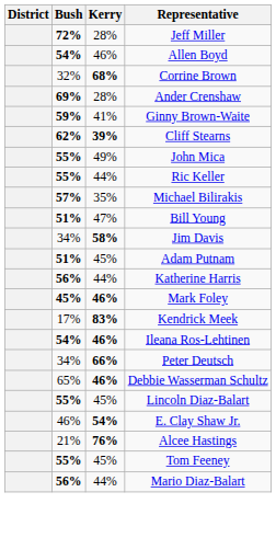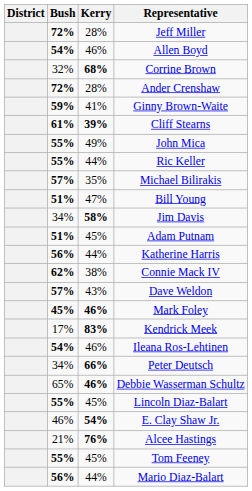Ander Crenshaw | Bush: 69% -> 72%
Cliff Stearns | Bush: 62% -> 61%
+ row: 62% | 38% | Connie Mack IV
+ row: 57% | 43% | Dave Weldon
Ileana Ros-Lehtinen | Kerry: bold -> normal
